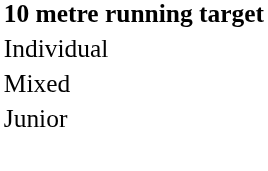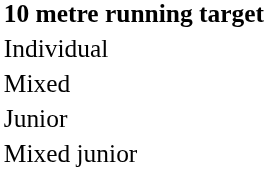+ row: Mixed junior
